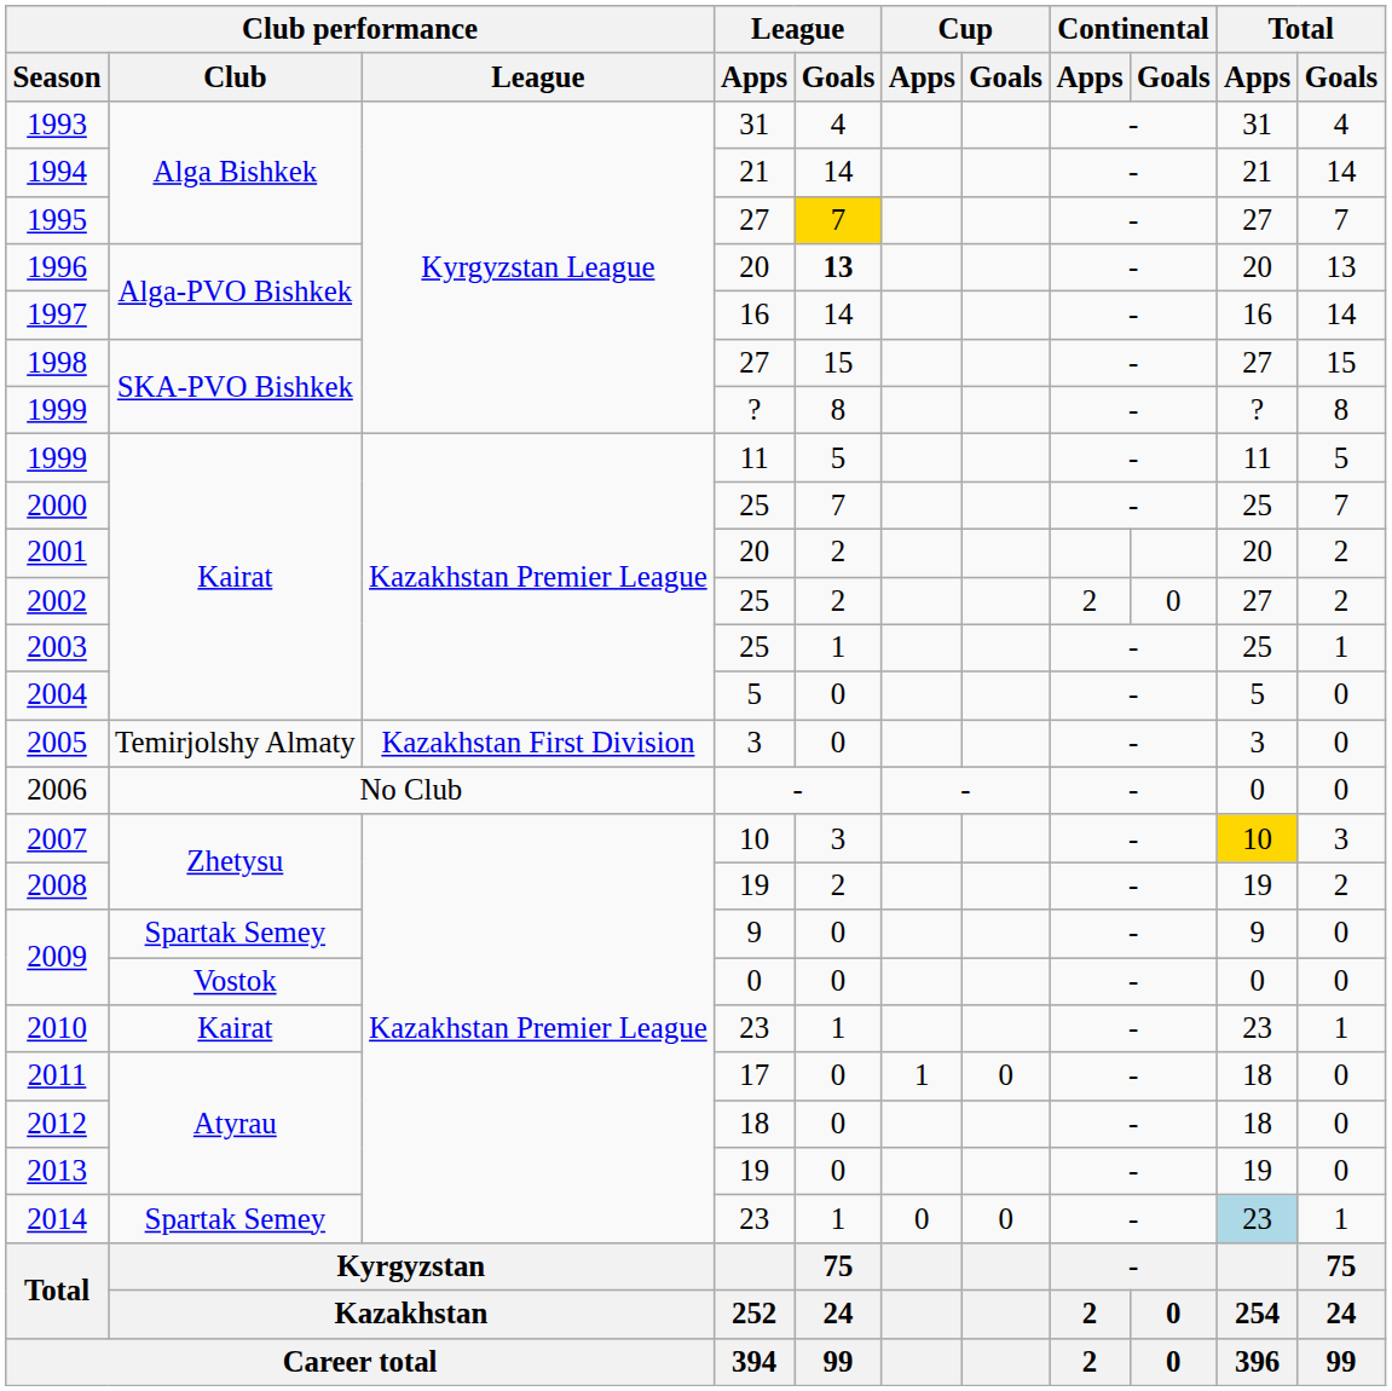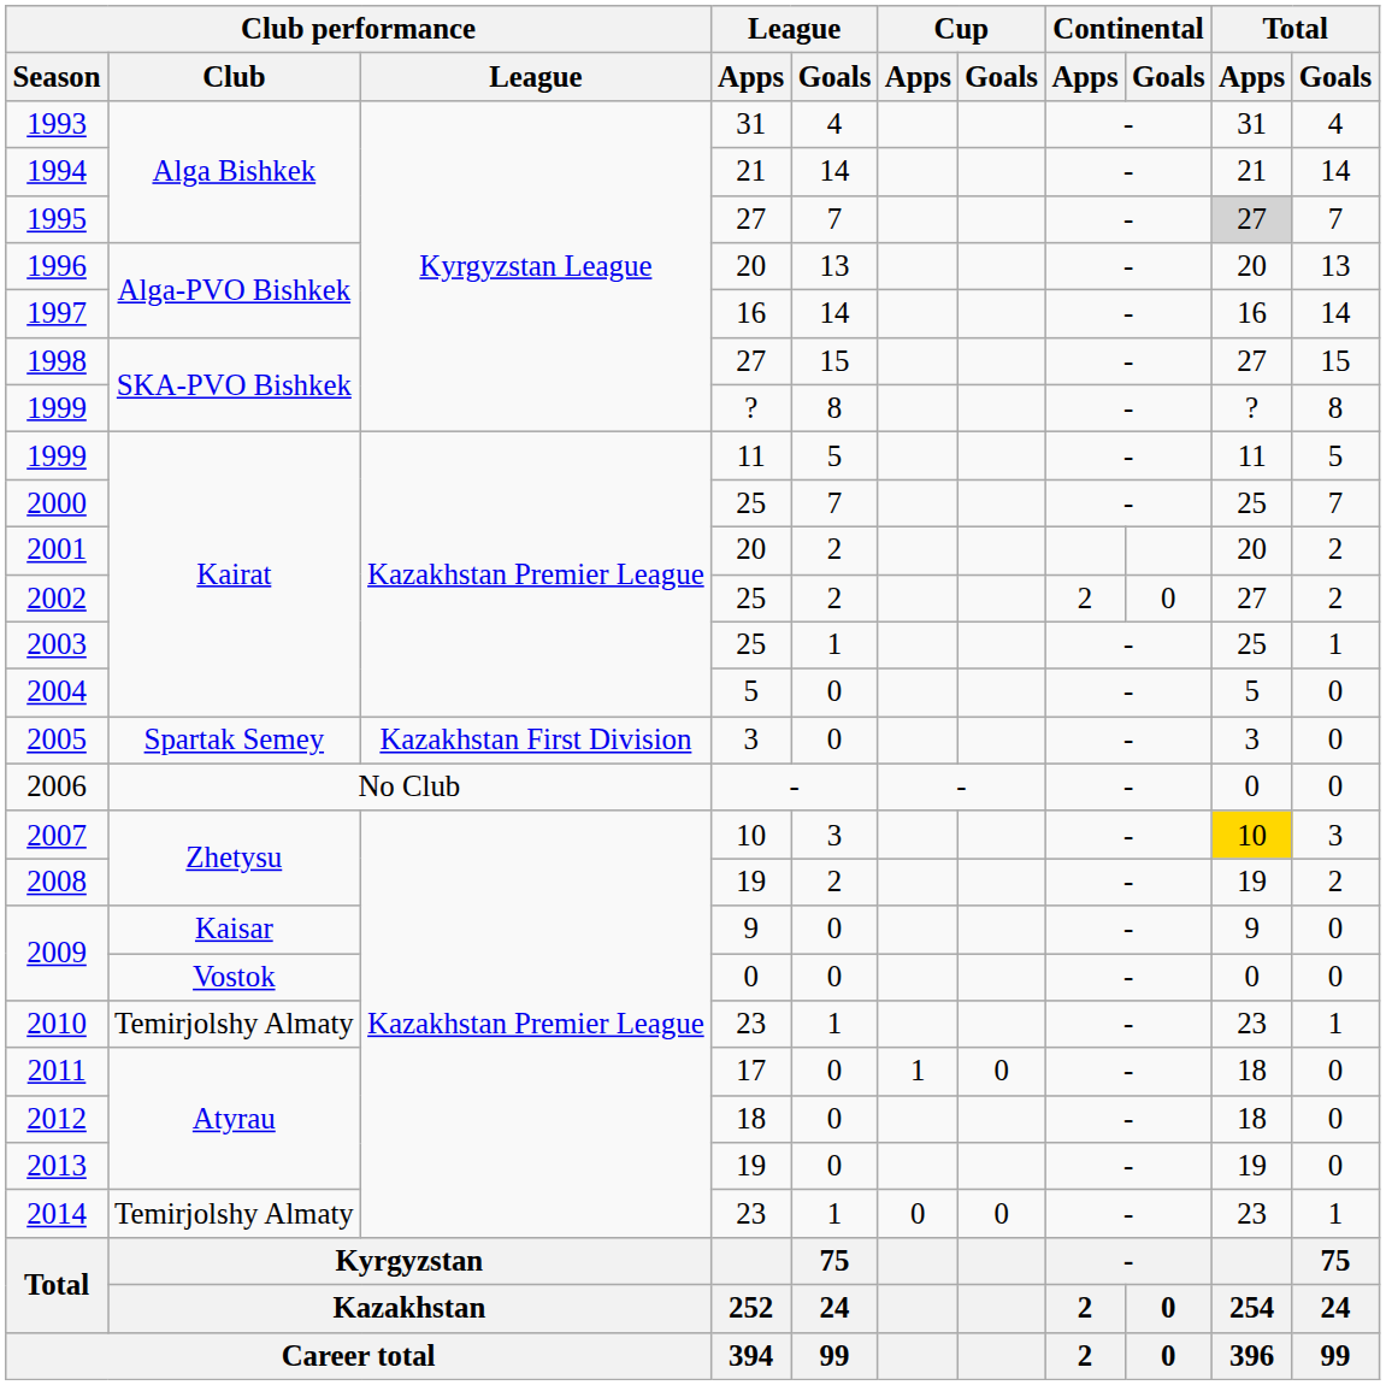1995 | League / Goals: gold background -> no background
1995 | Total / Apps: no background -> lightgrey background
1996 | League / Goals: bold -> normal
2005 | Club performance / Club: Temirjolshy Almaty -> Spartak Semey
2009 / 9 | Club performance / Club: Spartak Semey -> Kaisar
2010 | Club performance / Club: Kairat -> Temirjolshy Almaty
2014 | Club performance / Club: Spartak Semey -> Temirjolshy Almaty
2014 | Total / Apps: lightblue background -> no background
